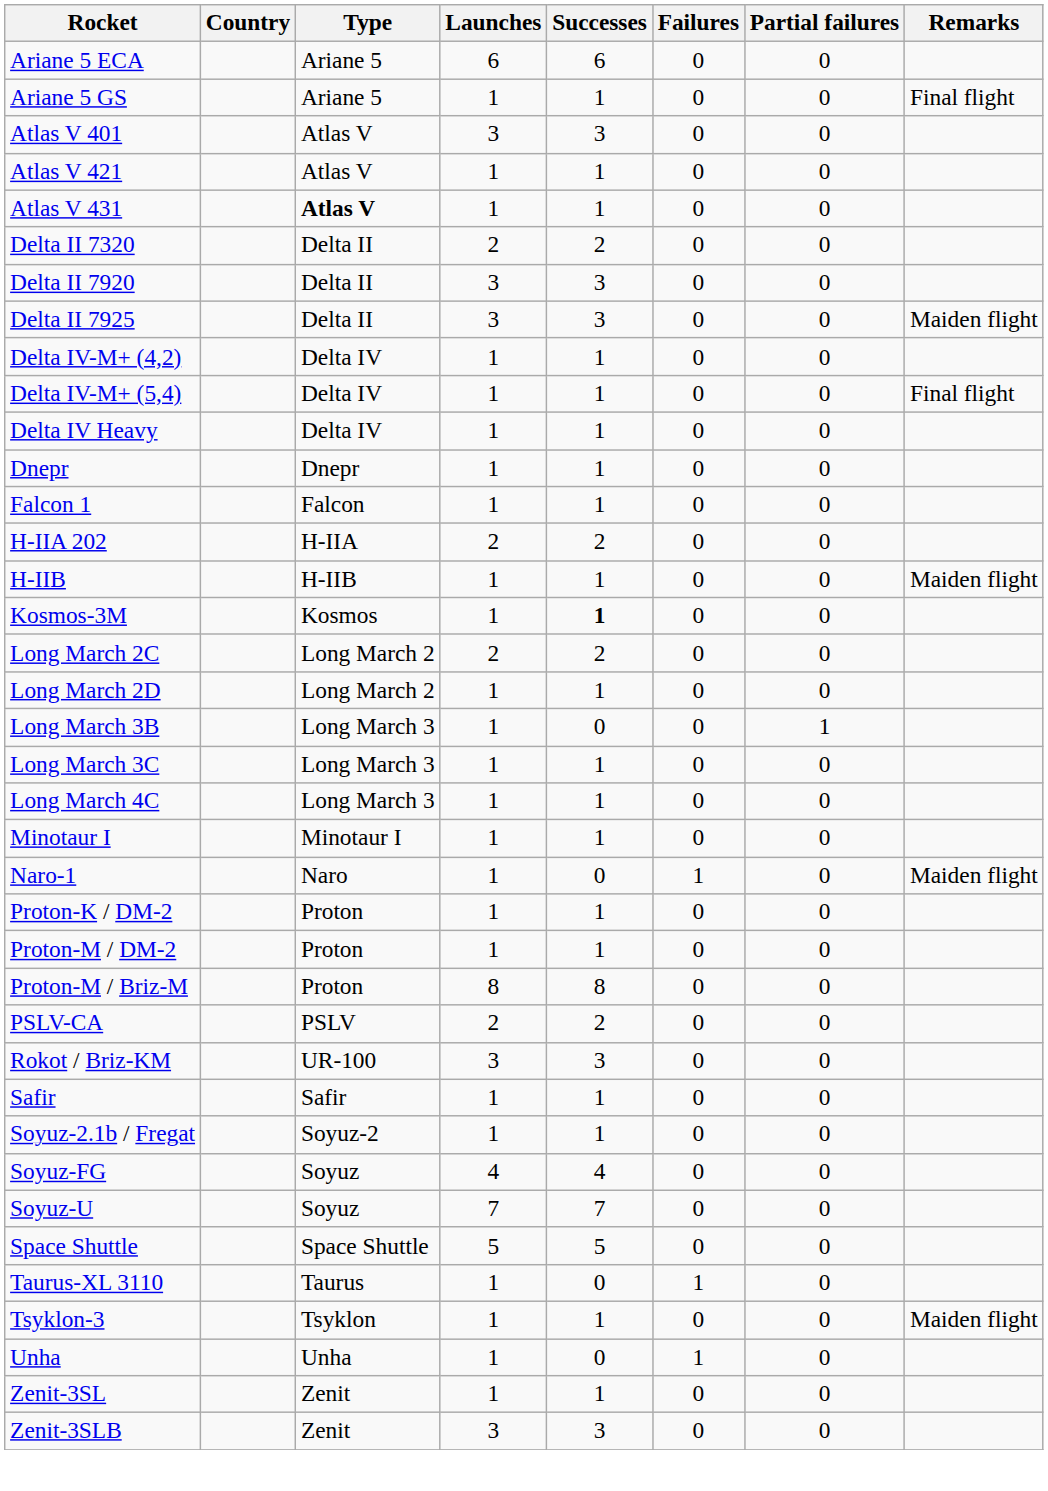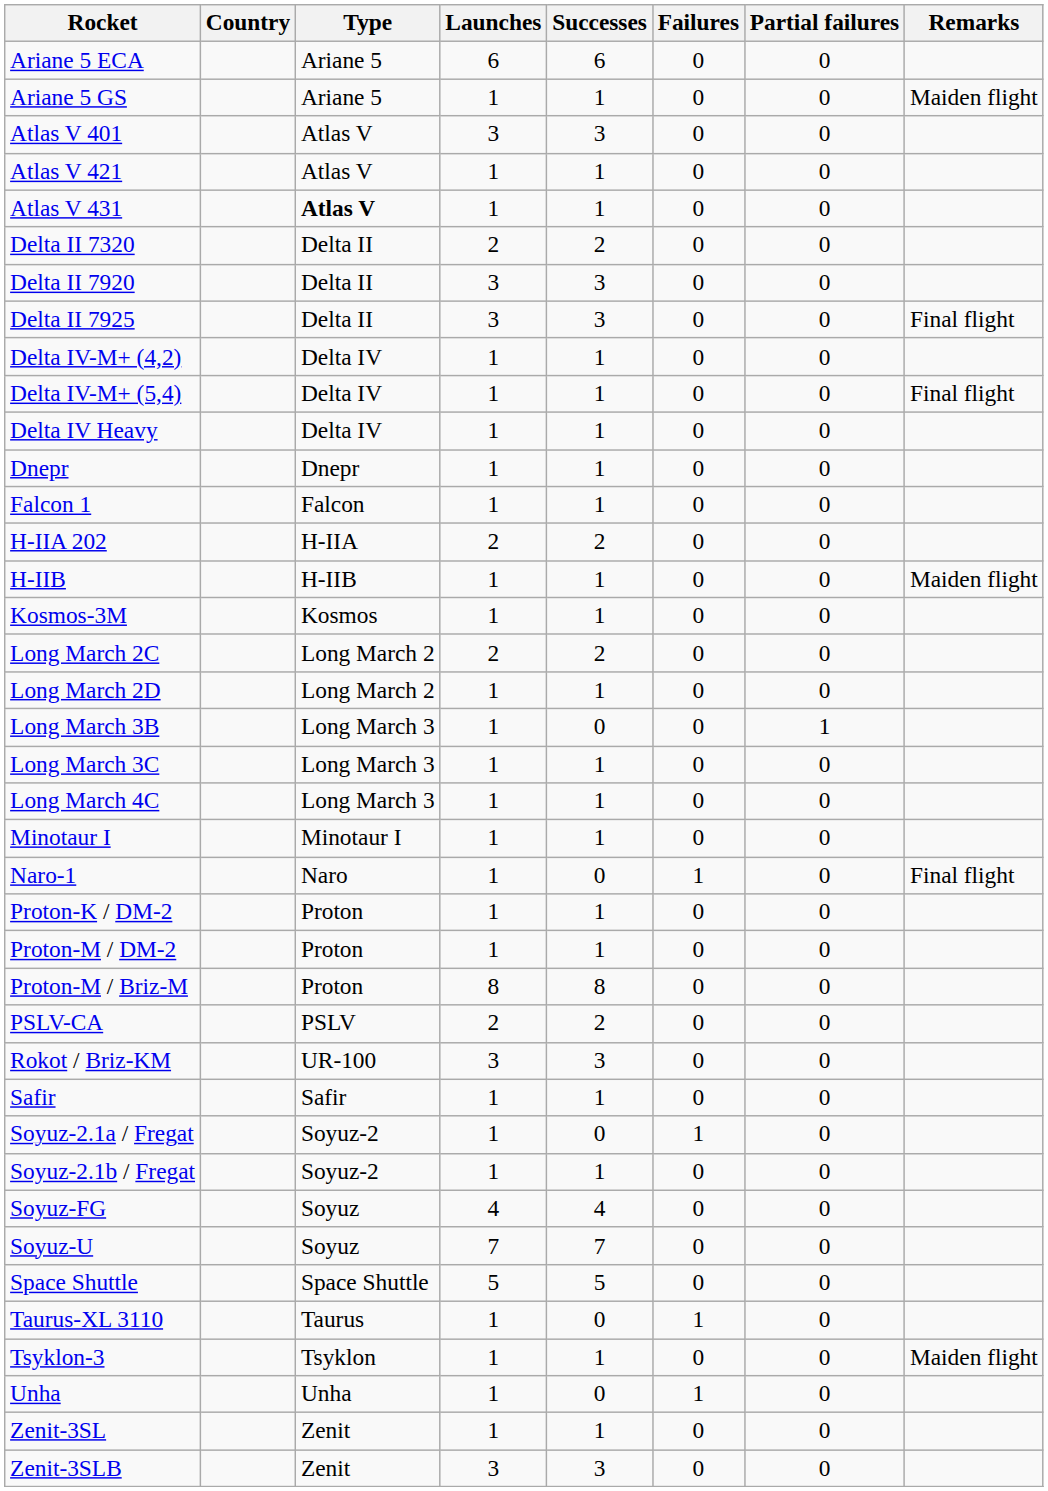Ariane 5 GS | Remarks: Final flight -> Maiden flight
Delta II 7925 | Remarks: Maiden flight -> Final flight
Kosmos-3M | Successes: bold -> normal
Naro-1 | Remarks: Maiden flight -> Final flight
+ row: Soyuz-2.1a / Fregat | Soyuz-2 | 1 | 0 | 1 | 0
